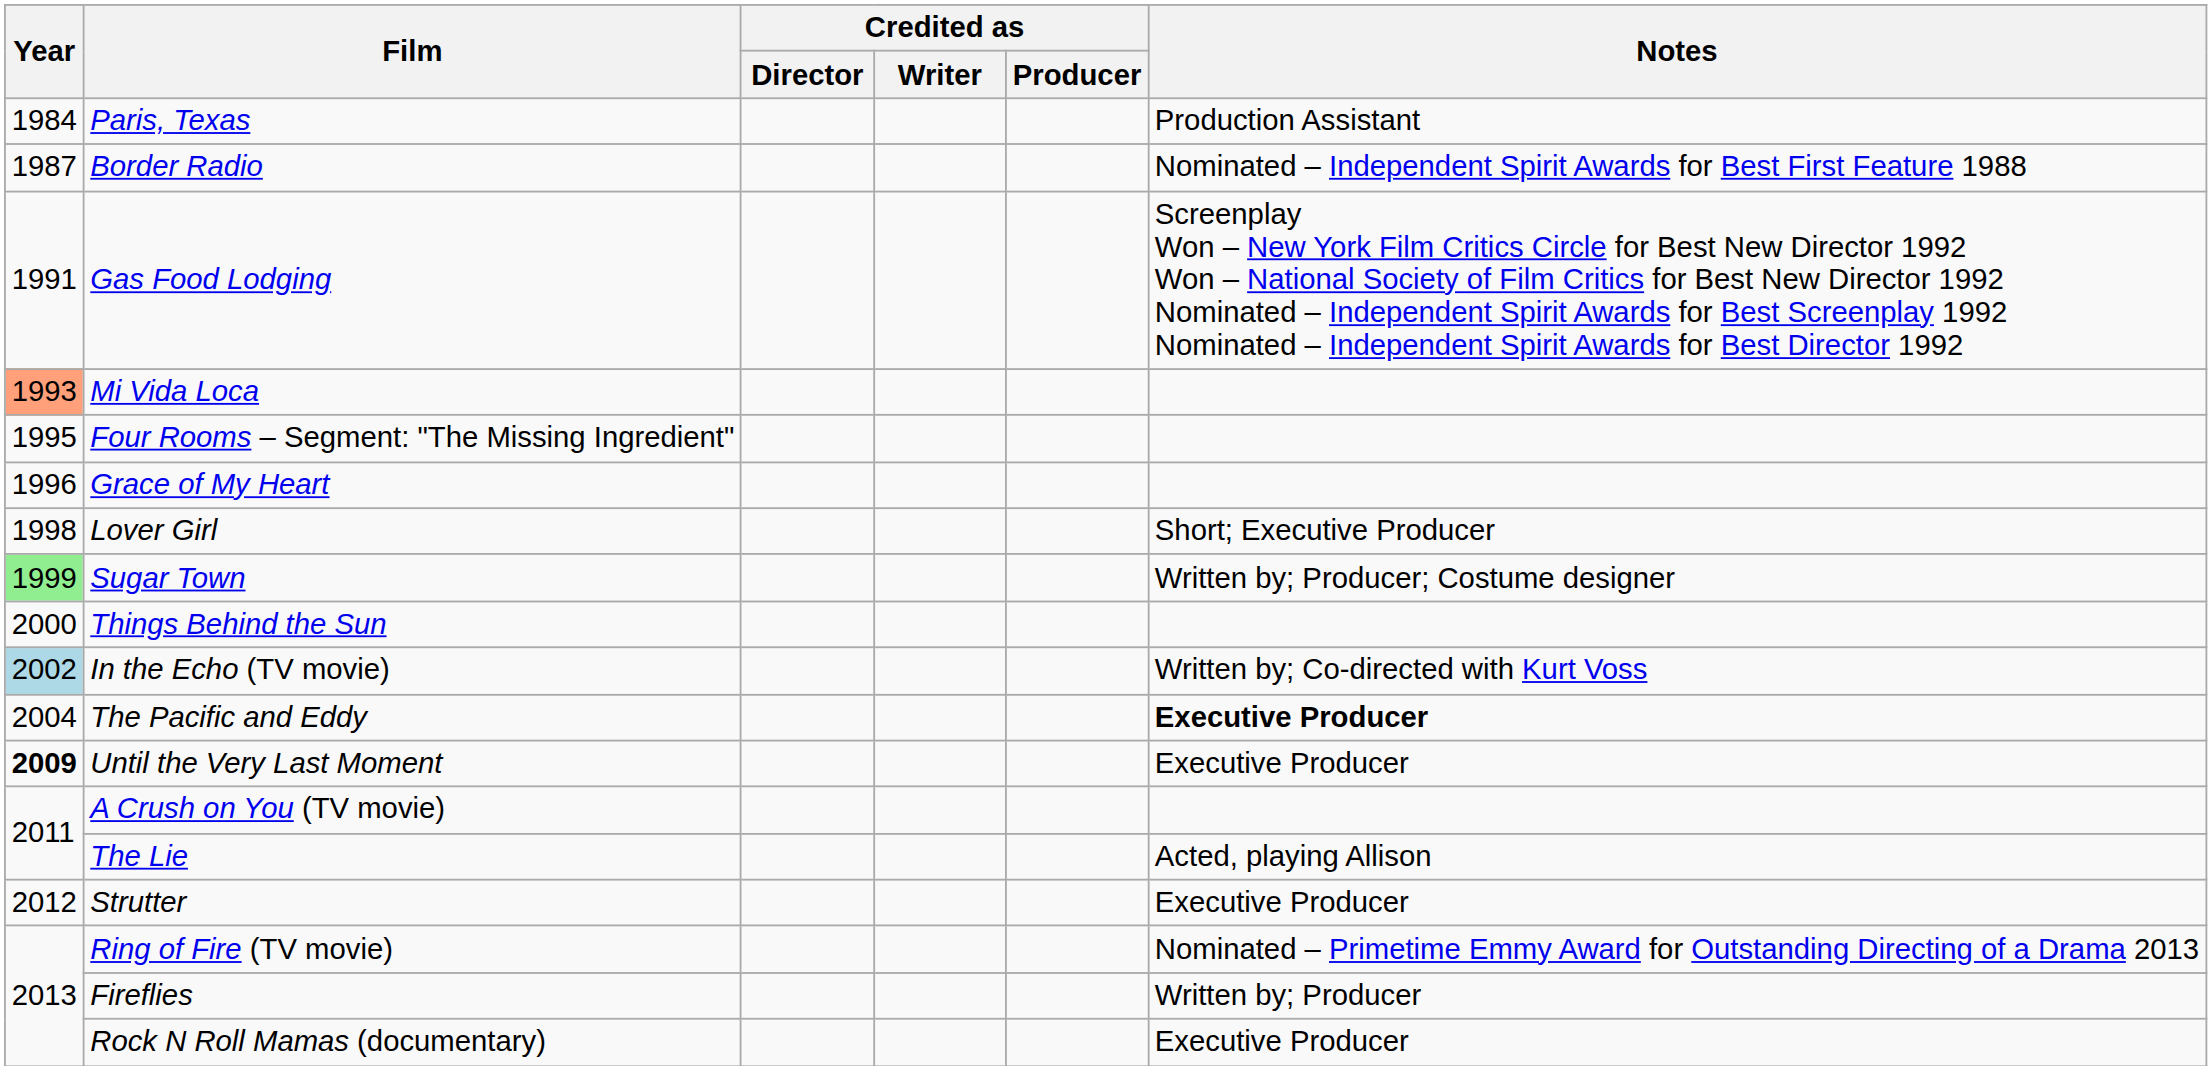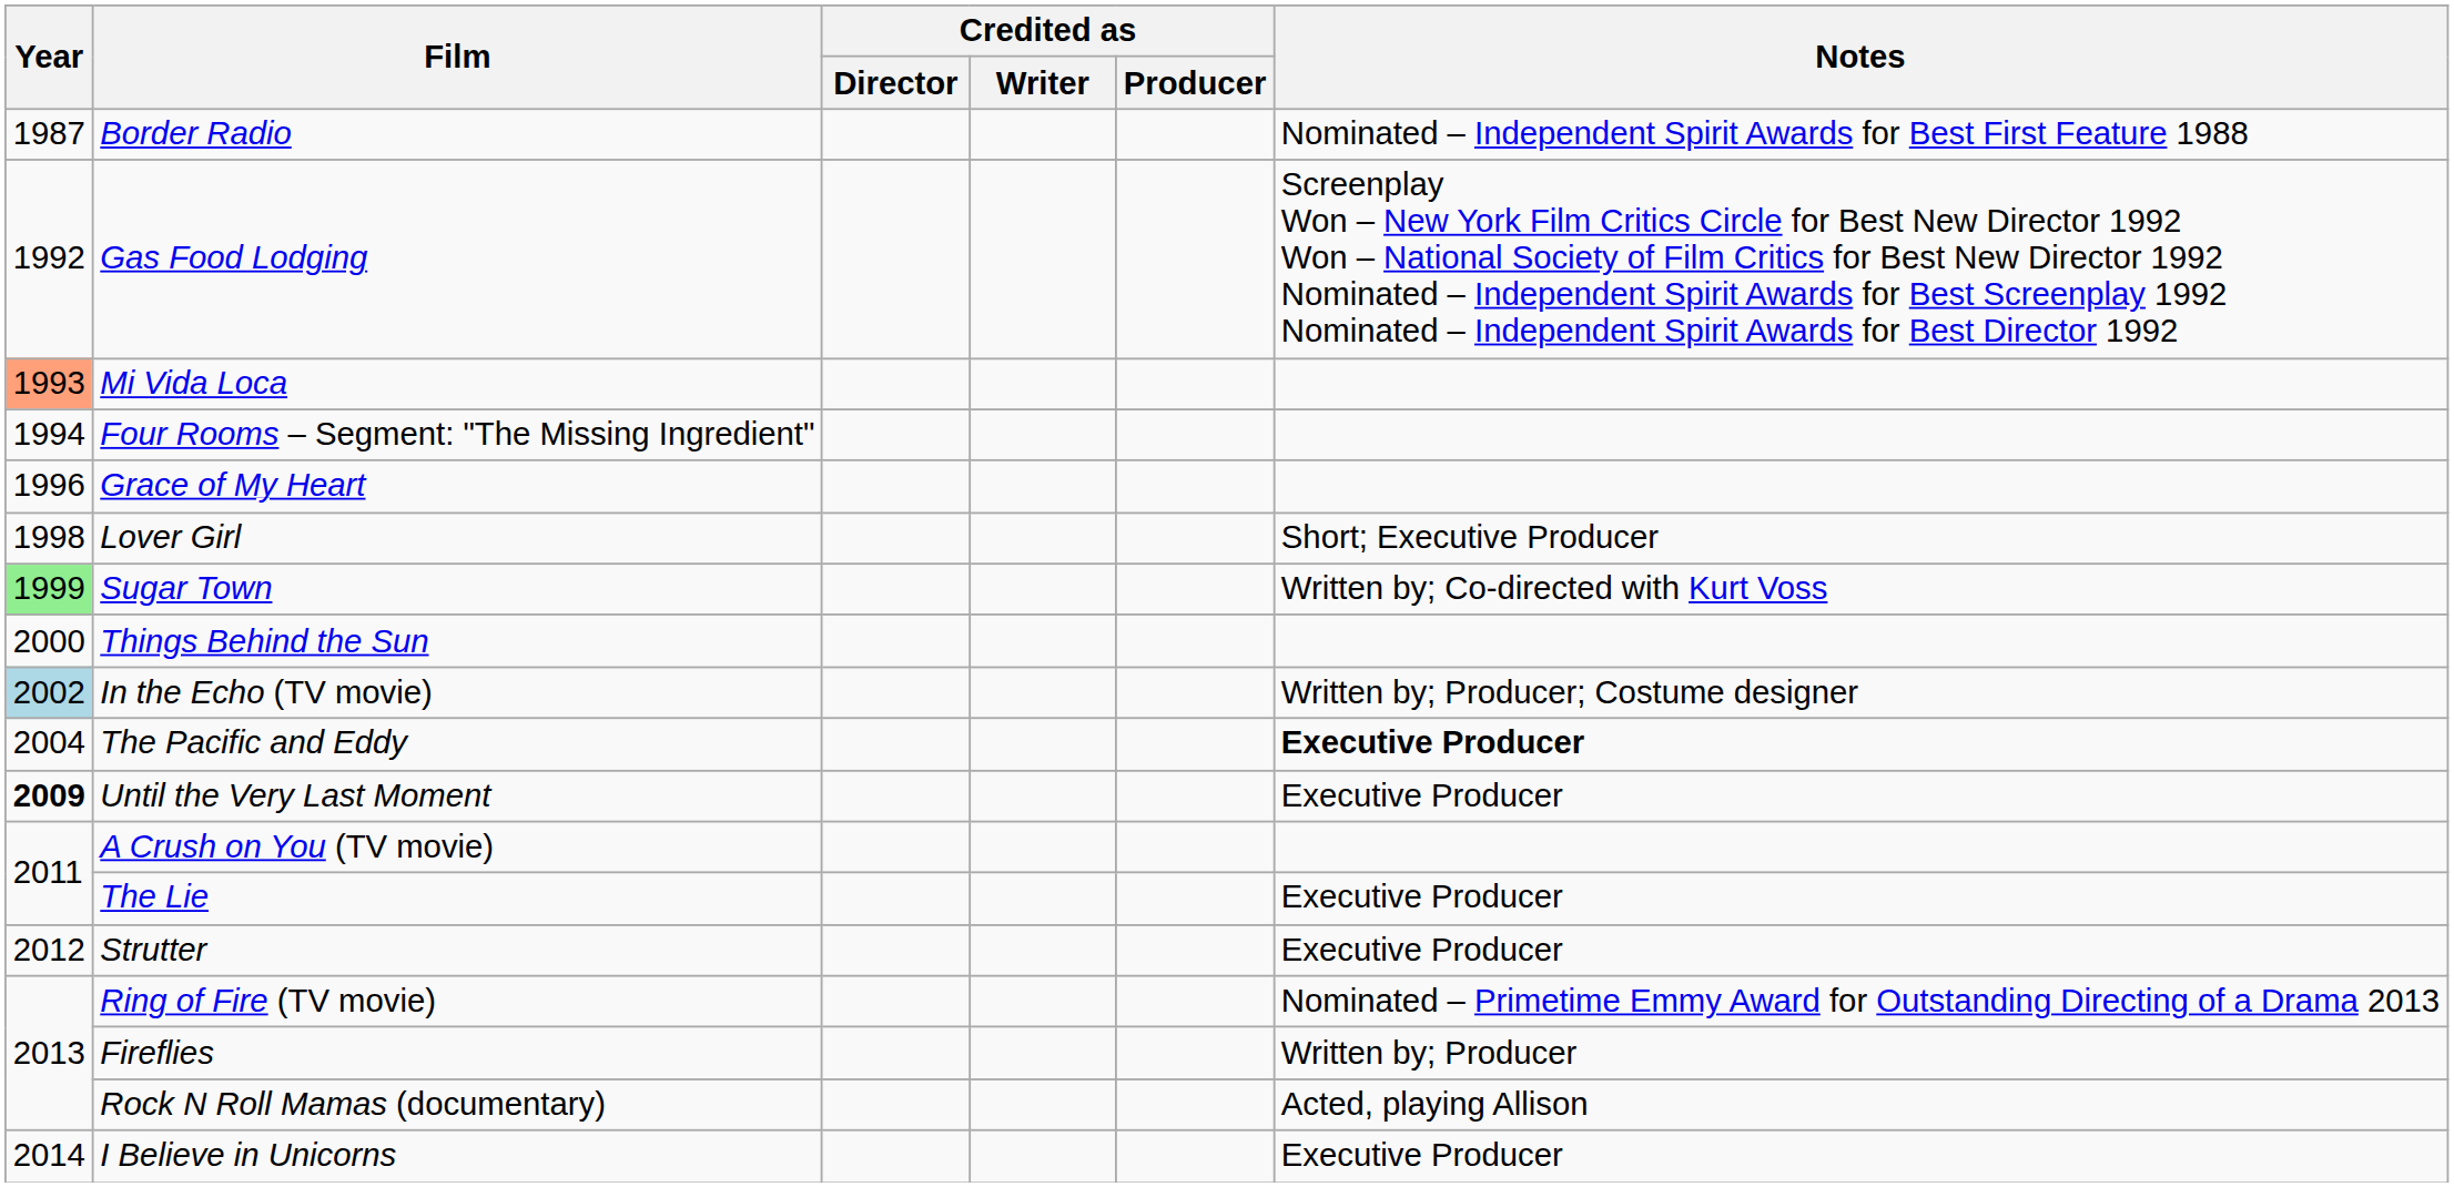- row: 1984 | Paris, Texas | Production Assistant
Gas Food Lodging | Year: 1991 -> 1992
Four Rooms – Segment: "The Missing Ingredient" | Year: 1995 -> 1994
Sugar Town | Notes: Written by; Producer; Costume designer -> Written by; Co-directed with Kurt Voss
In the Echo (TV movie) | Notes: Written by; Co-directed with Kurt Voss -> Written by; Producer; Costume designer
The Lie | Notes: Acted, playing Allison -> Executive Producer
Rock N Roll Mamas (documentary) | Notes: Executive Producer -> Acted, playing Allison
+ row: 2014 | I Believe in Unicorns | Executive Producer
